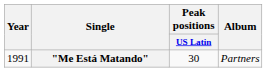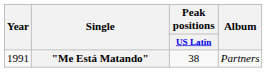"Me Está Matando" | Peak positions / US Latin: 30 -> 38
